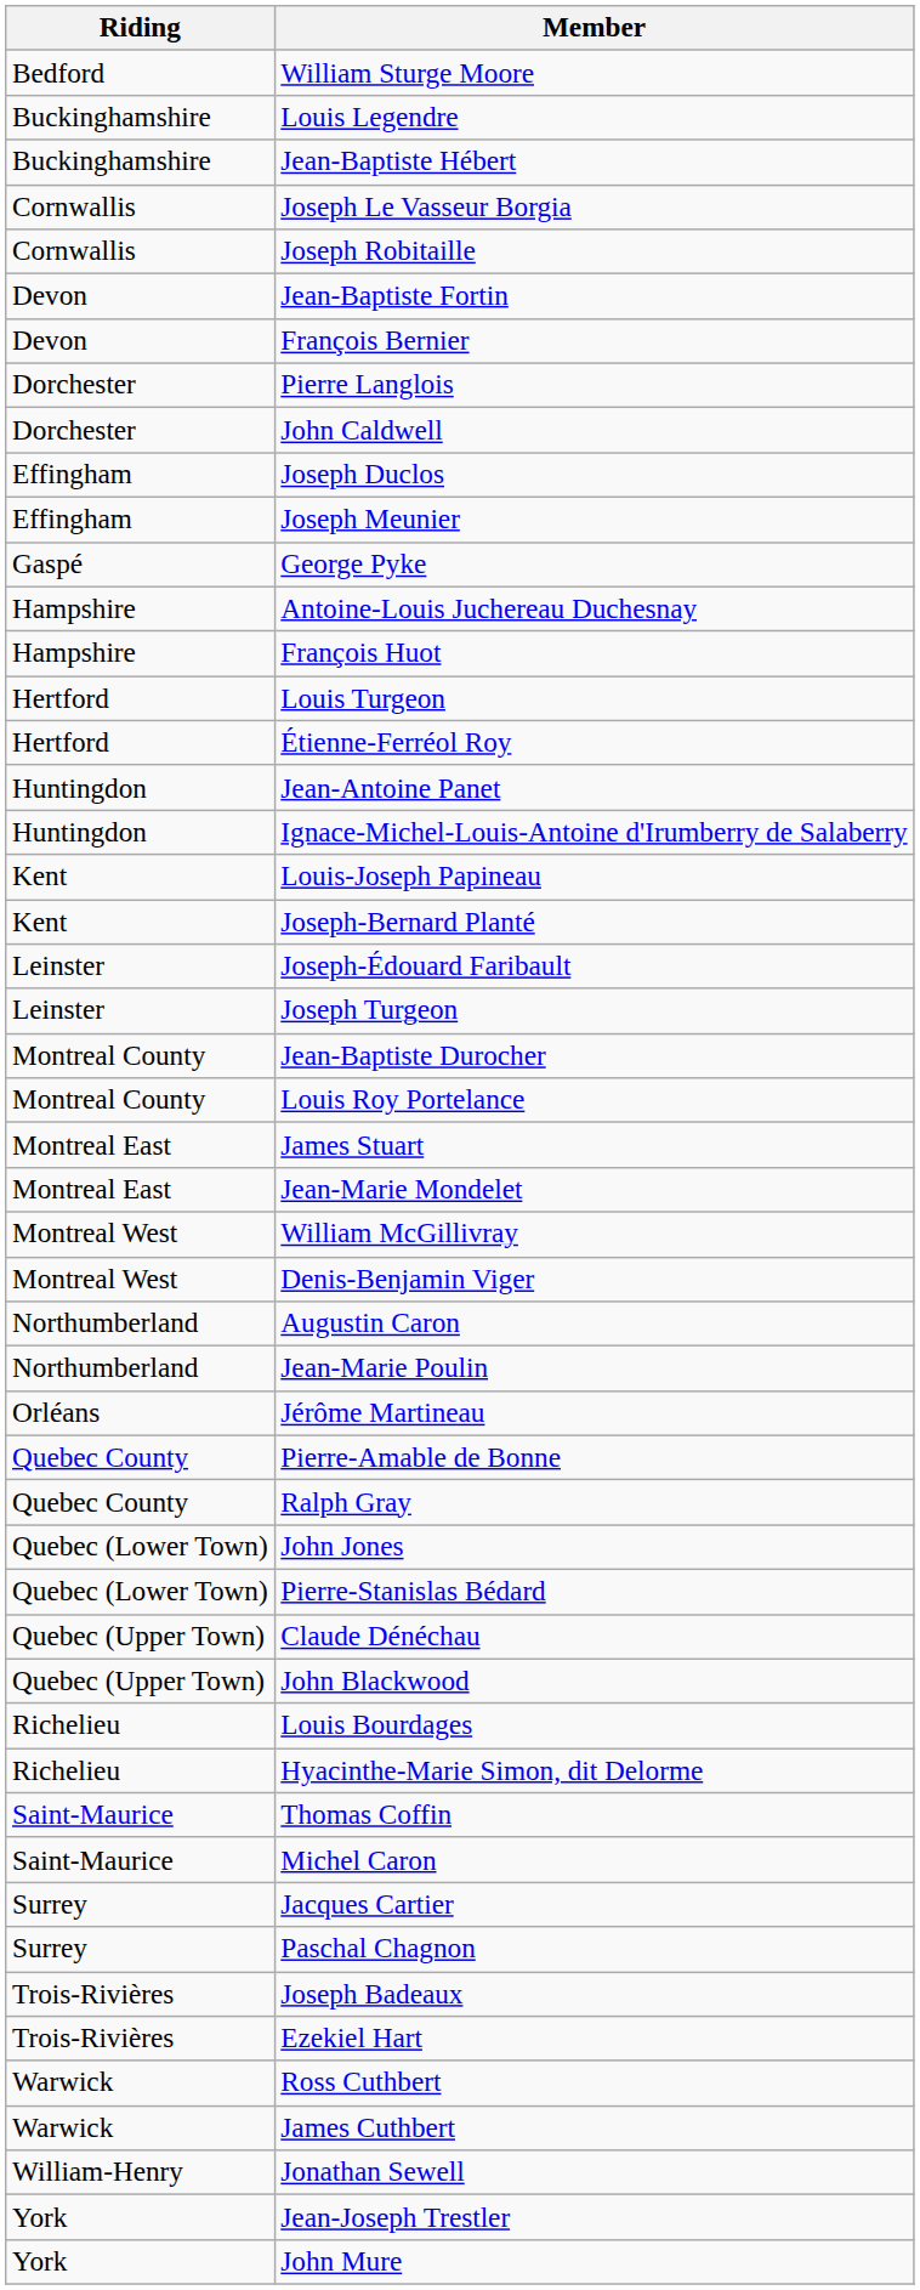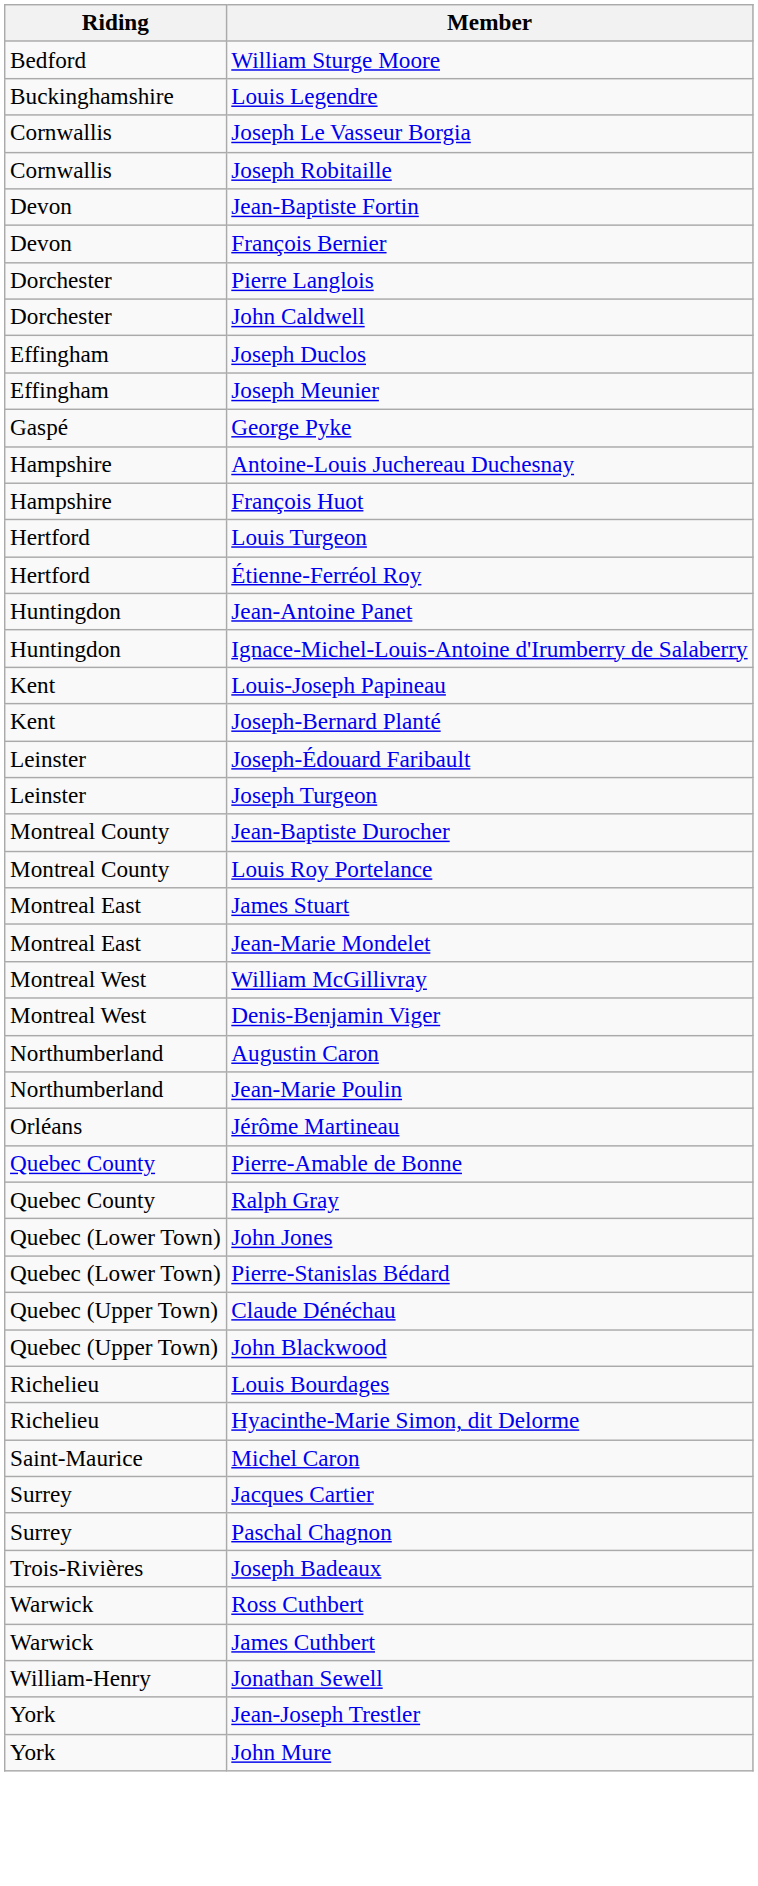- row: Buckinghamshire | Jean-Baptiste Hébert
- row: Saint-Maurice | Thomas Coffin
- row: Trois-Rivières | Ezekiel Hart
